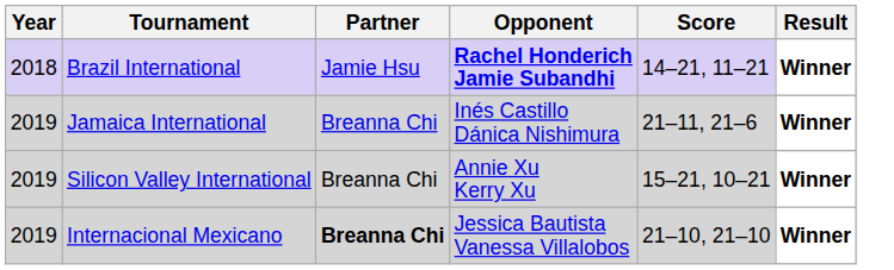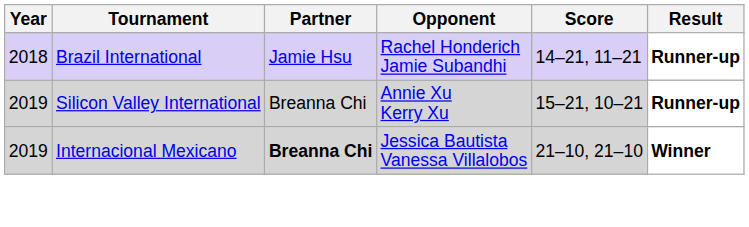Brazil International | Opponent: bold -> normal
Brazil International | Result: Winner -> Runner-up
- row: 2019 | Jamaica International | Breanna Chi | Inés Castillo Dánica Nishimura | 21–11, 21–6 | Winner
Silicon Valley International | Result: Winner -> Runner-up
